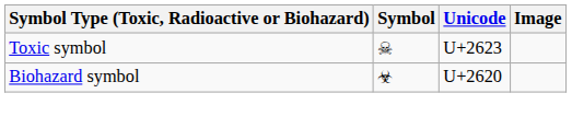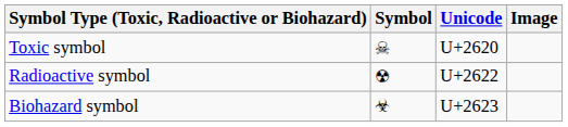Toxic symbol | Unicode: U+2623 -> U+2620
+ row: Radioactive symbol | ☢ | U+2622
Biohazard symbol | Unicode: U+2620 -> U+2623
